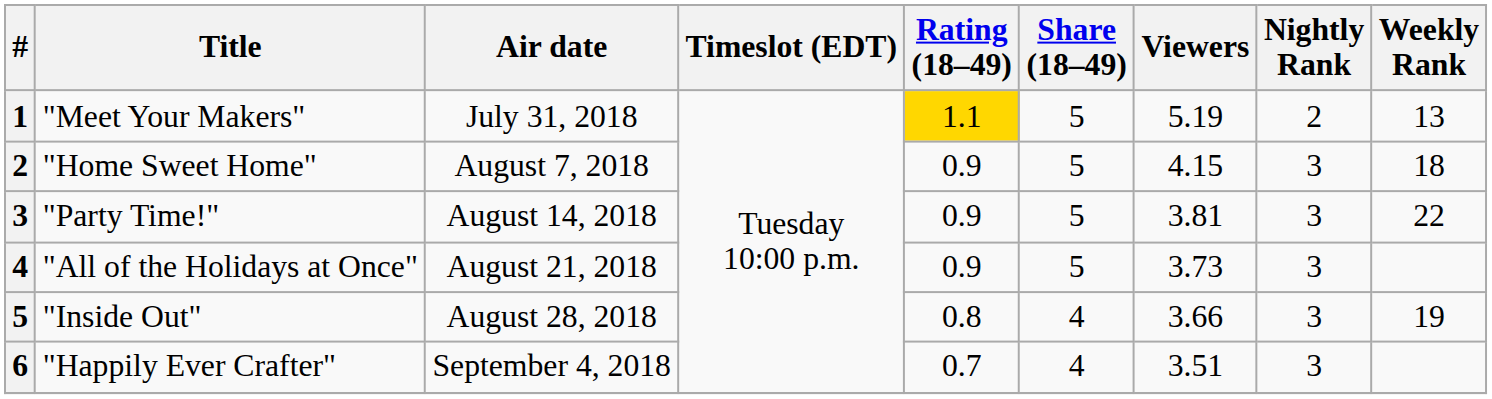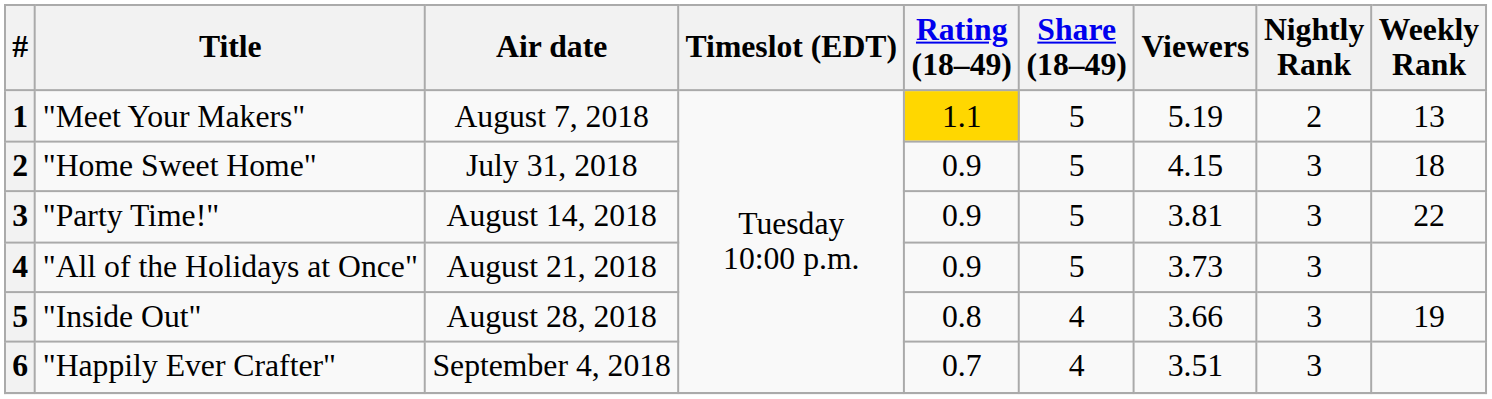"Meet Your Makers" | Air date: July 31, 2018 -> August 7, 2018
"Home Sweet Home" | Air date: August 7, 2018 -> July 31, 2018
